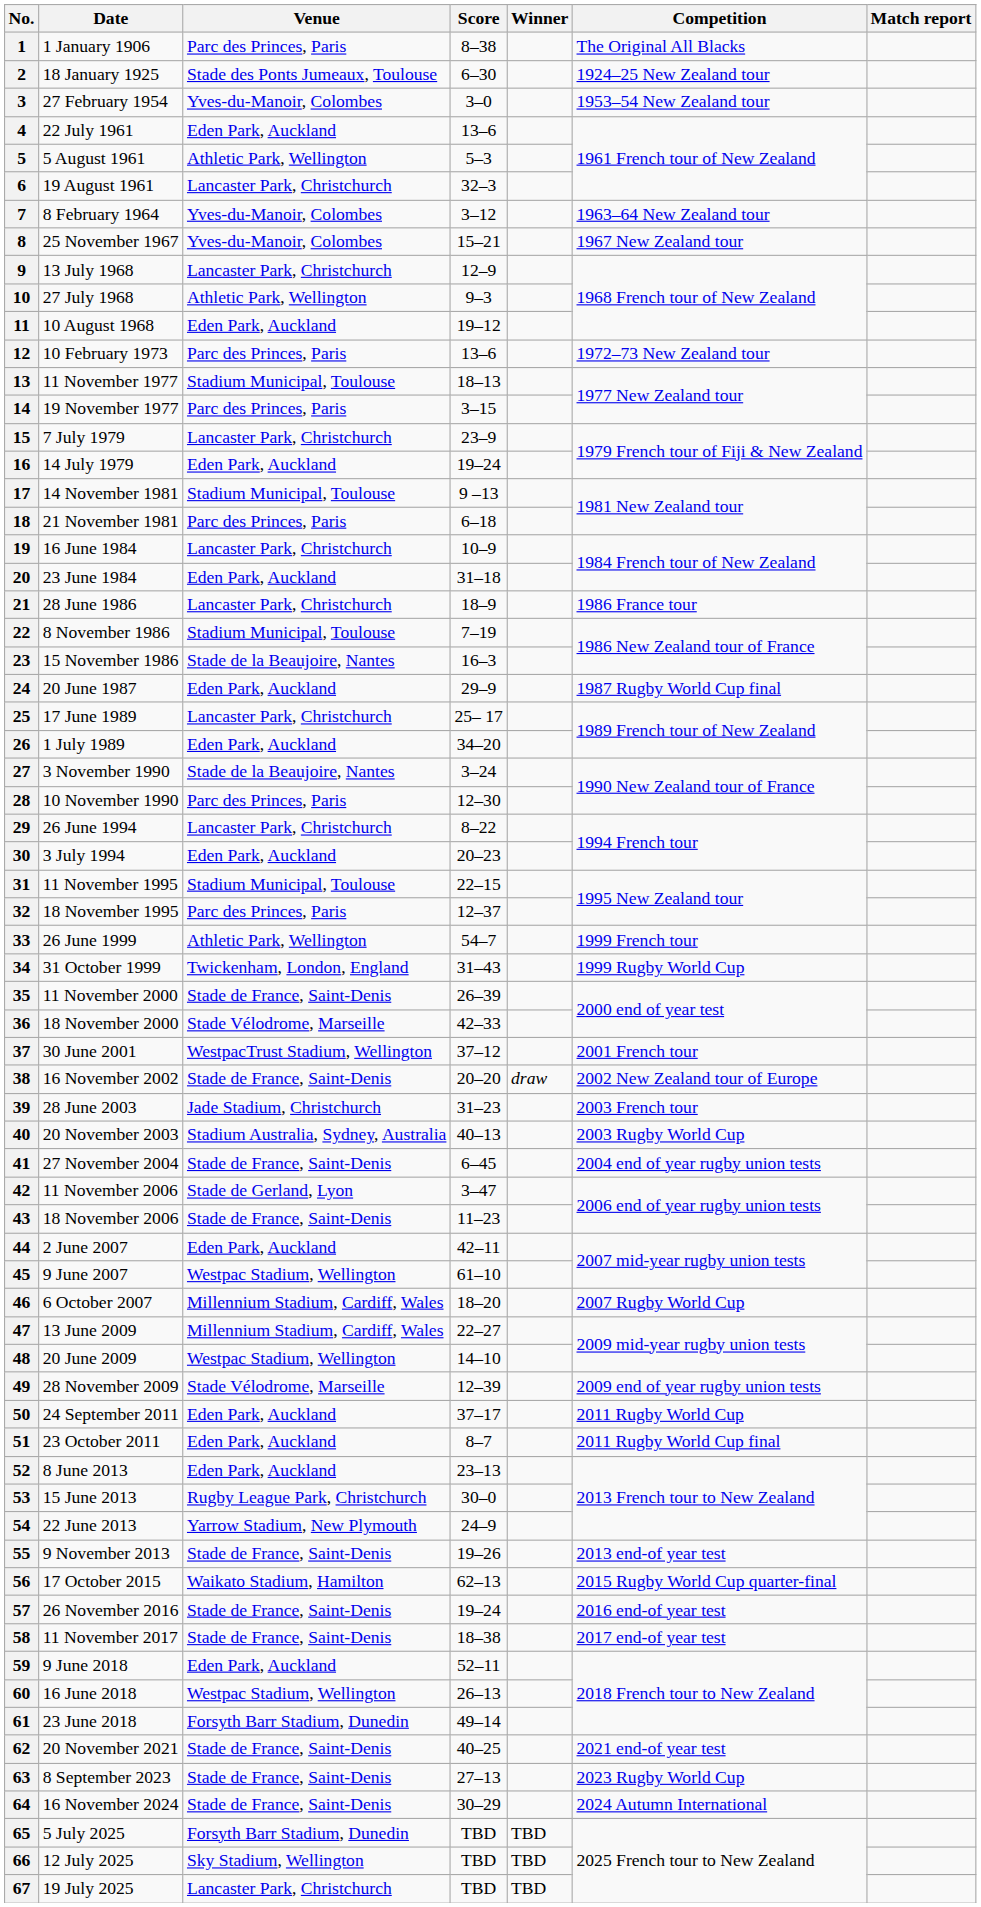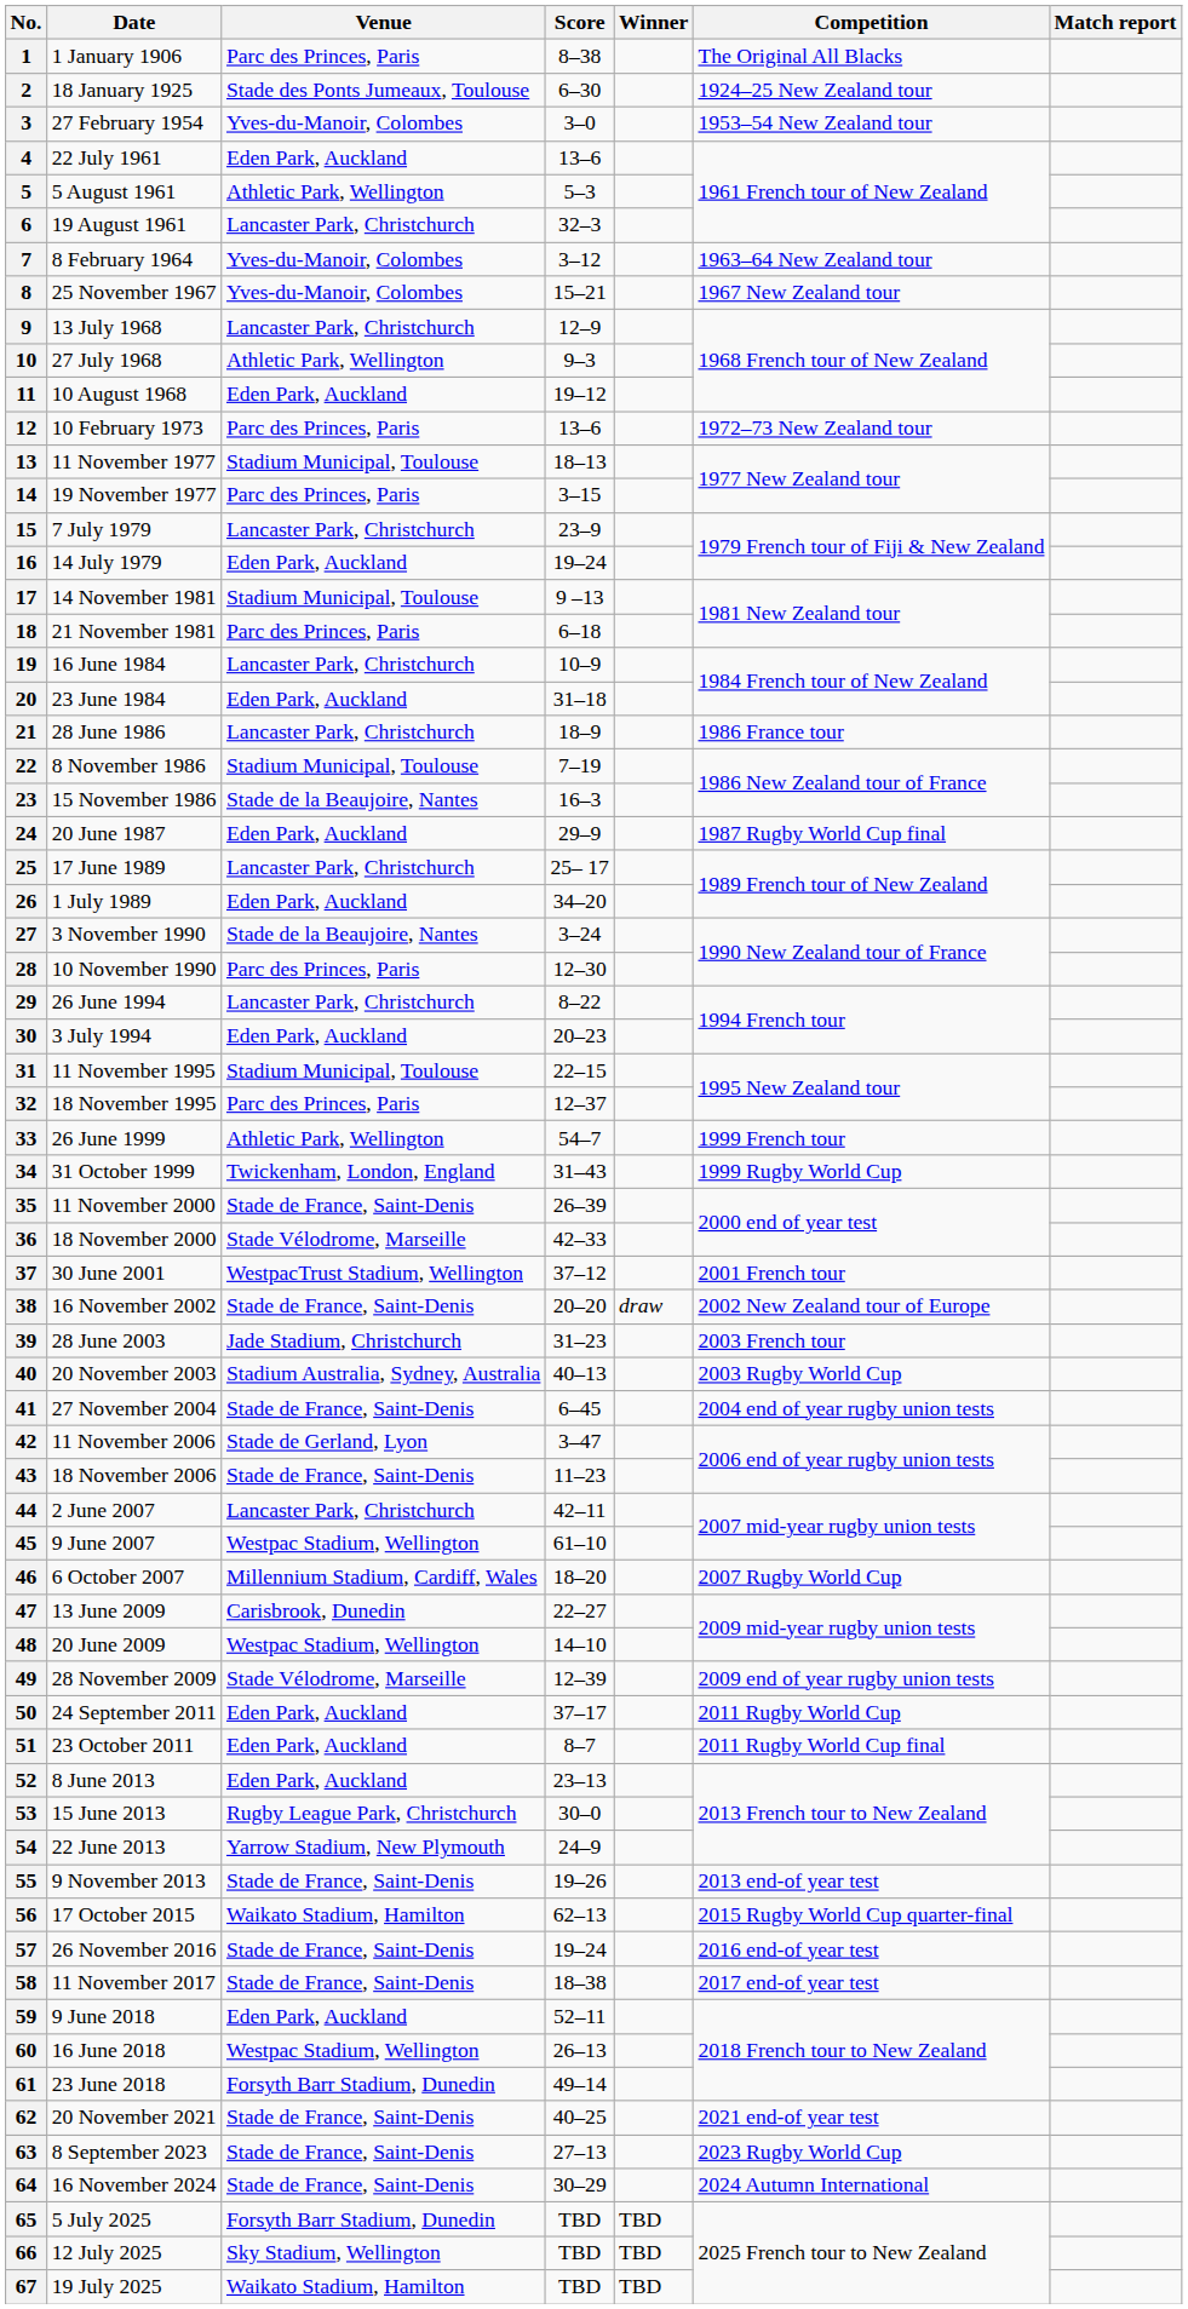44 | Venue: Eden Park, Auckland -> Lancaster Park, Christchurch
47 | Venue: Millennium Stadium, Cardiff, Wales -> Carisbrook, Dunedin
67 | Venue: Lancaster Park, Christchurch -> Waikato Stadium, Hamilton
